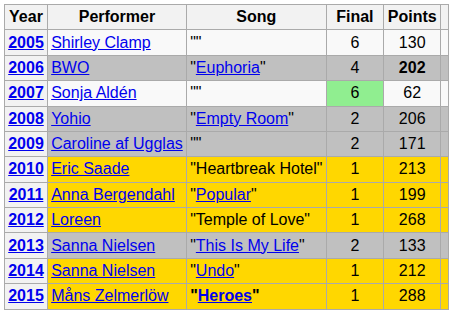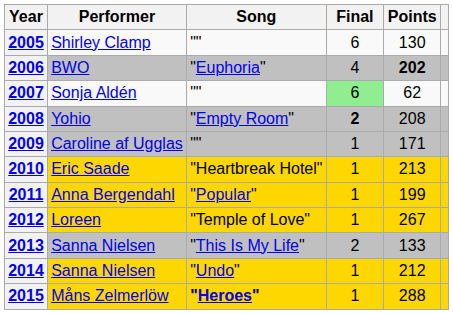2008 | Final: normal -> bold
2008 | Points: 206 -> 208
2009 | Final: 2 -> 1
2012 | Points: 268 -> 267
